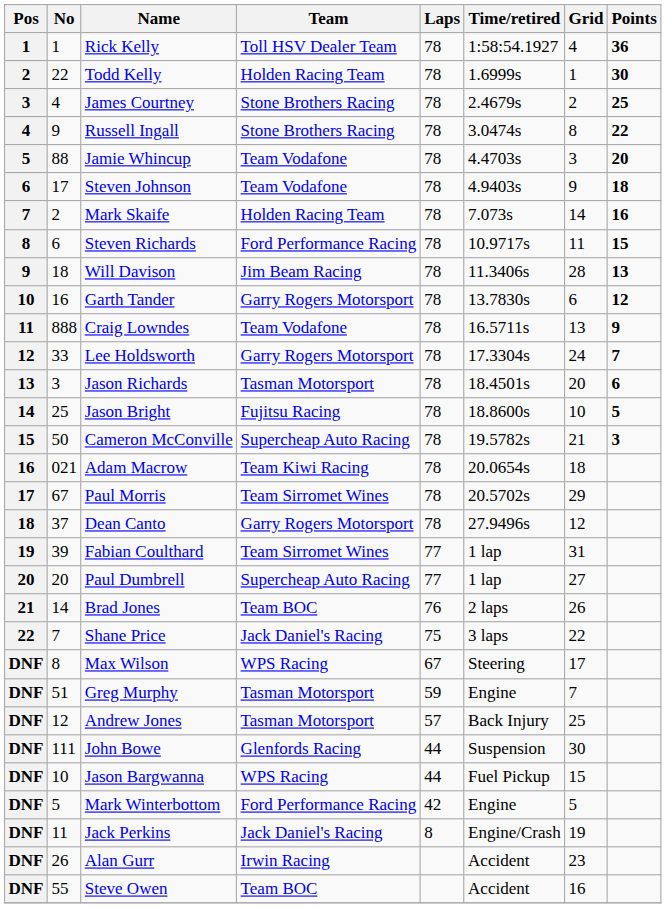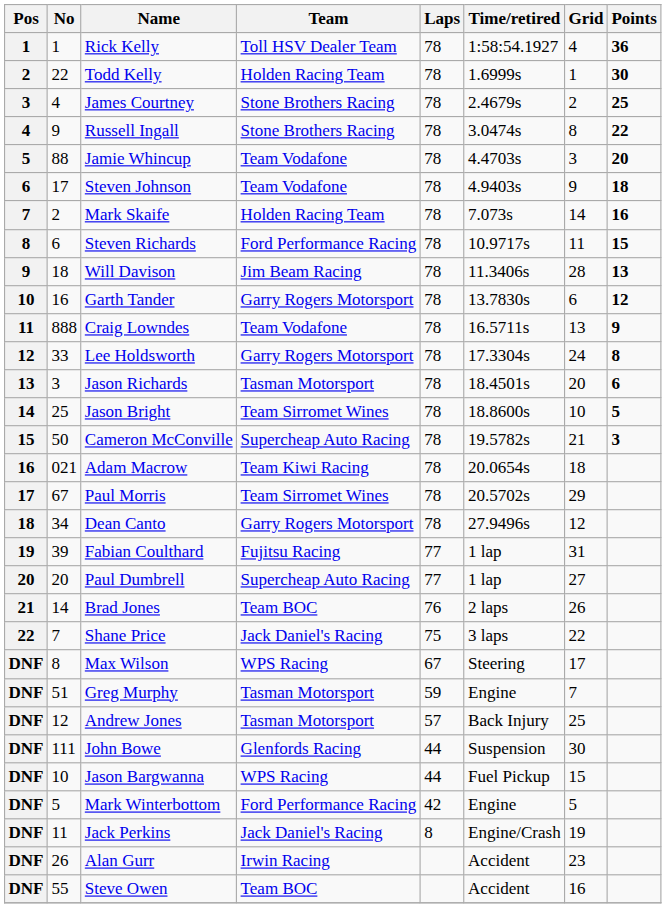Lee Holdsworth | Points: 7 -> 8
Jason Bright | Team: Fujitsu Racing -> Team Sirromet Wines
Dean Canto | No: 37 -> 34
Fabian Coulthard | Team: Team Sirromet Wines -> Fujitsu Racing
